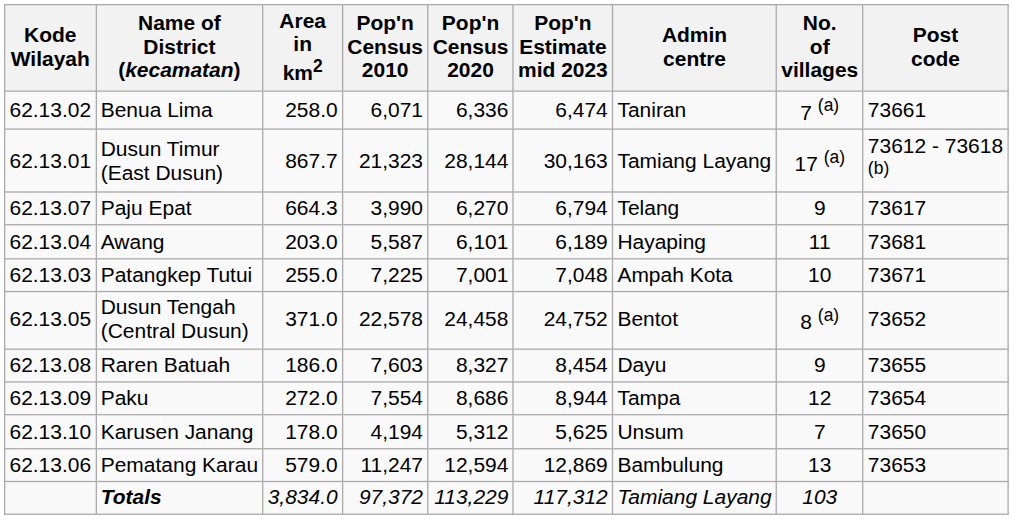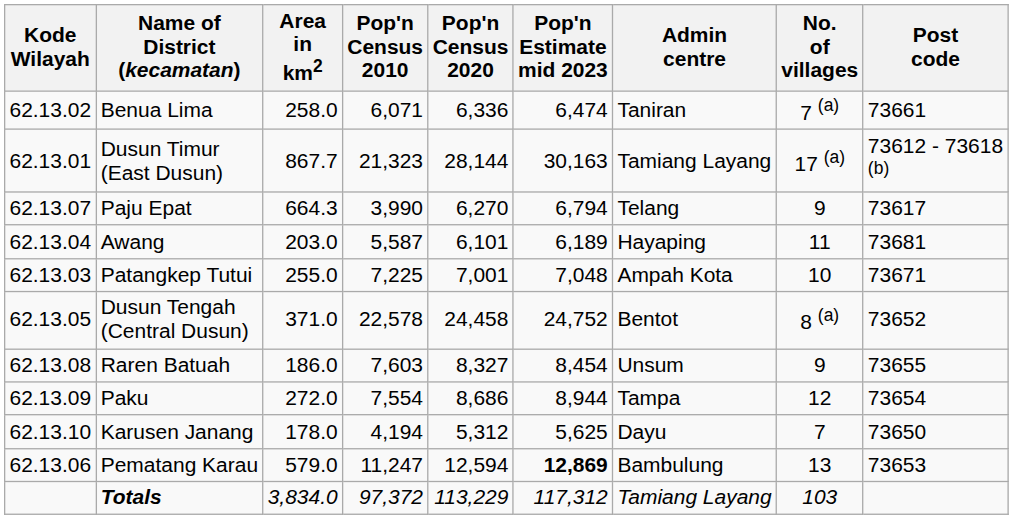Raren Batuah | Admin centre: Dayu -> Unsum
Karusen Janang | Admin centre: Unsum -> Dayu
Pematang Karau | Pop'n Estimate mid 2023: normal -> bold
